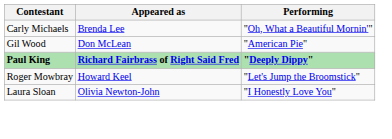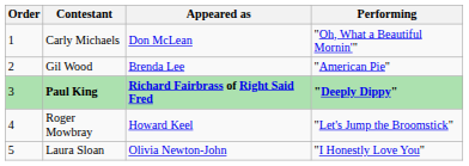+ column: Order | 1 | 2 | 3 | 4 | 5
Carly Michaels | Appeared as: Brenda Lee -> Don McLean
Gil Wood | Appeared as: Don McLean -> Brenda Lee
